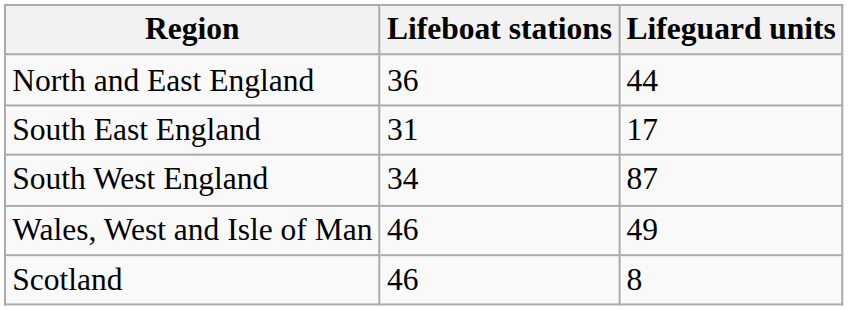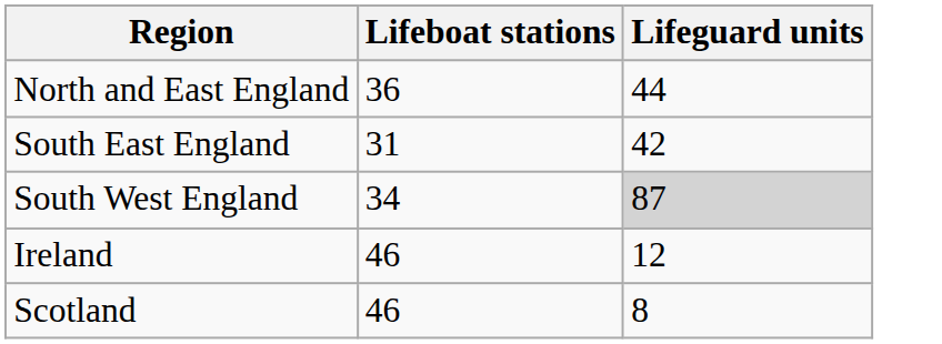South East England | Lifeguard units: 17 -> 42
South West England | Lifeguard units: no background -> lightgrey background
- row: Wales, West and Isle of Man | 46 | 49
+ row: Ireland | 46 | 12
